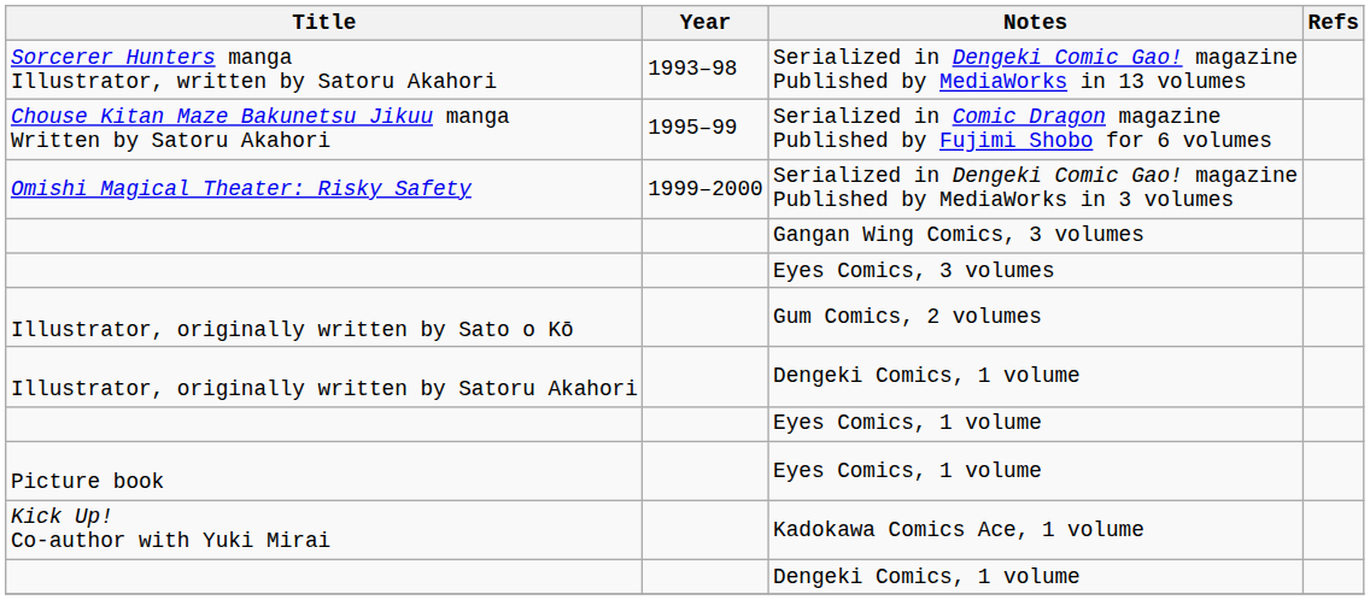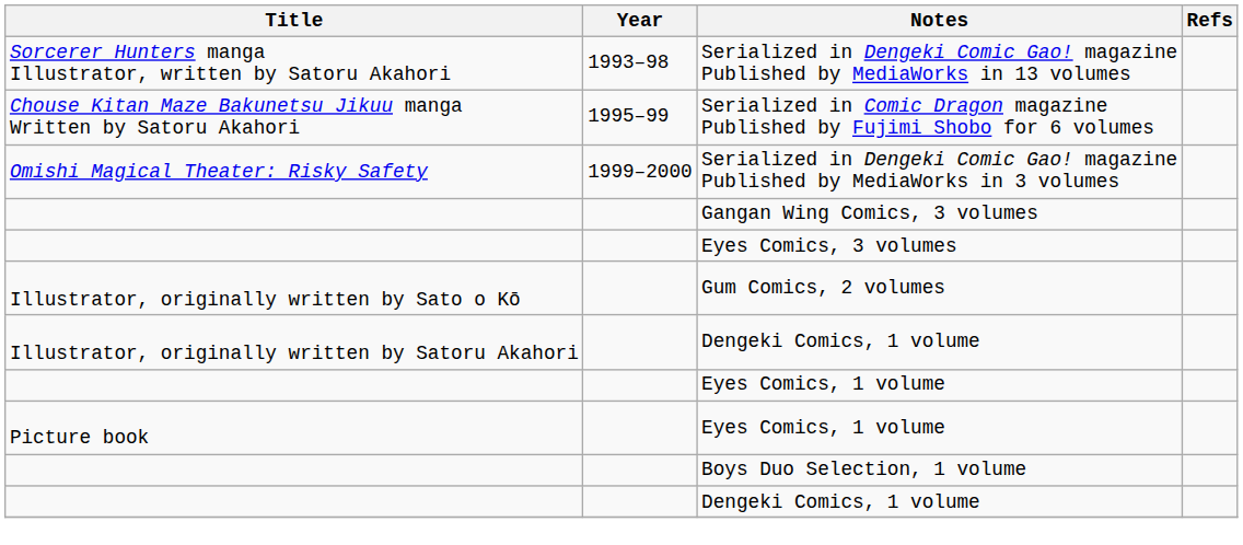+ row: Boys Duo Selection, 1 volume
- row: Kick Up! Co-author with Yuki Mirai | Kadokawa Comics Ace, 1 volume
